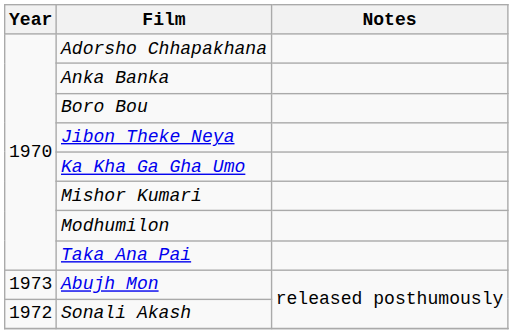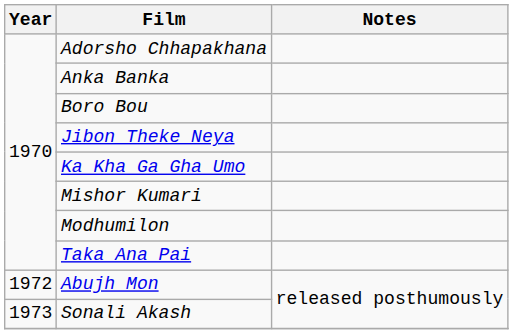Abujh Mon | Year: 1973 -> 1972
Sonali Akash | Year: 1972 -> 1973
